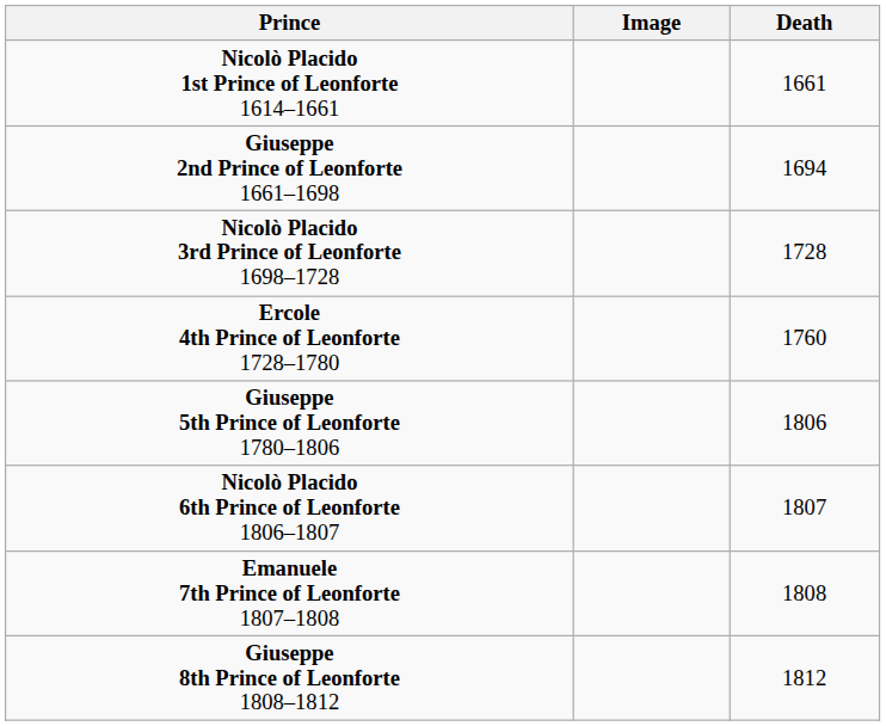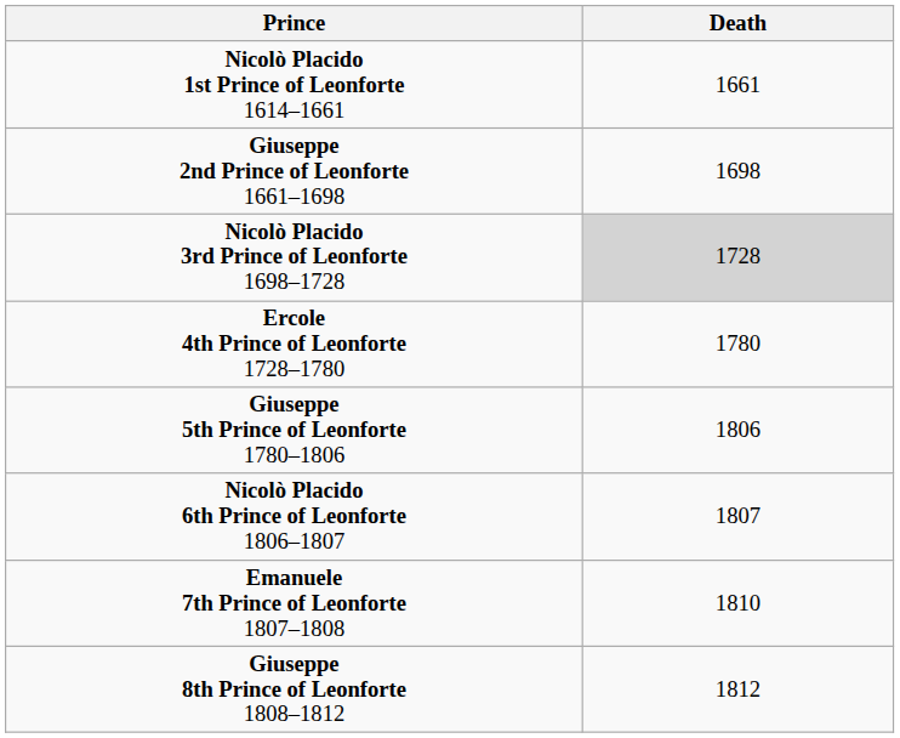- column: Image
Giuseppe 2nd Prince of Leonforte 1661–1698 | Death: 1694 -> 1698
Nicolò Placido 3rd Prince of Leonforte 1698–1728 | Death: no background -> lightgrey background
Ercole 4th Prince of Leonforte 1728–1780 | Death: 1760 -> 1780
Emanuele 7th Prince of Leonforte 1807–1808 | Death: 1808 -> 1810
